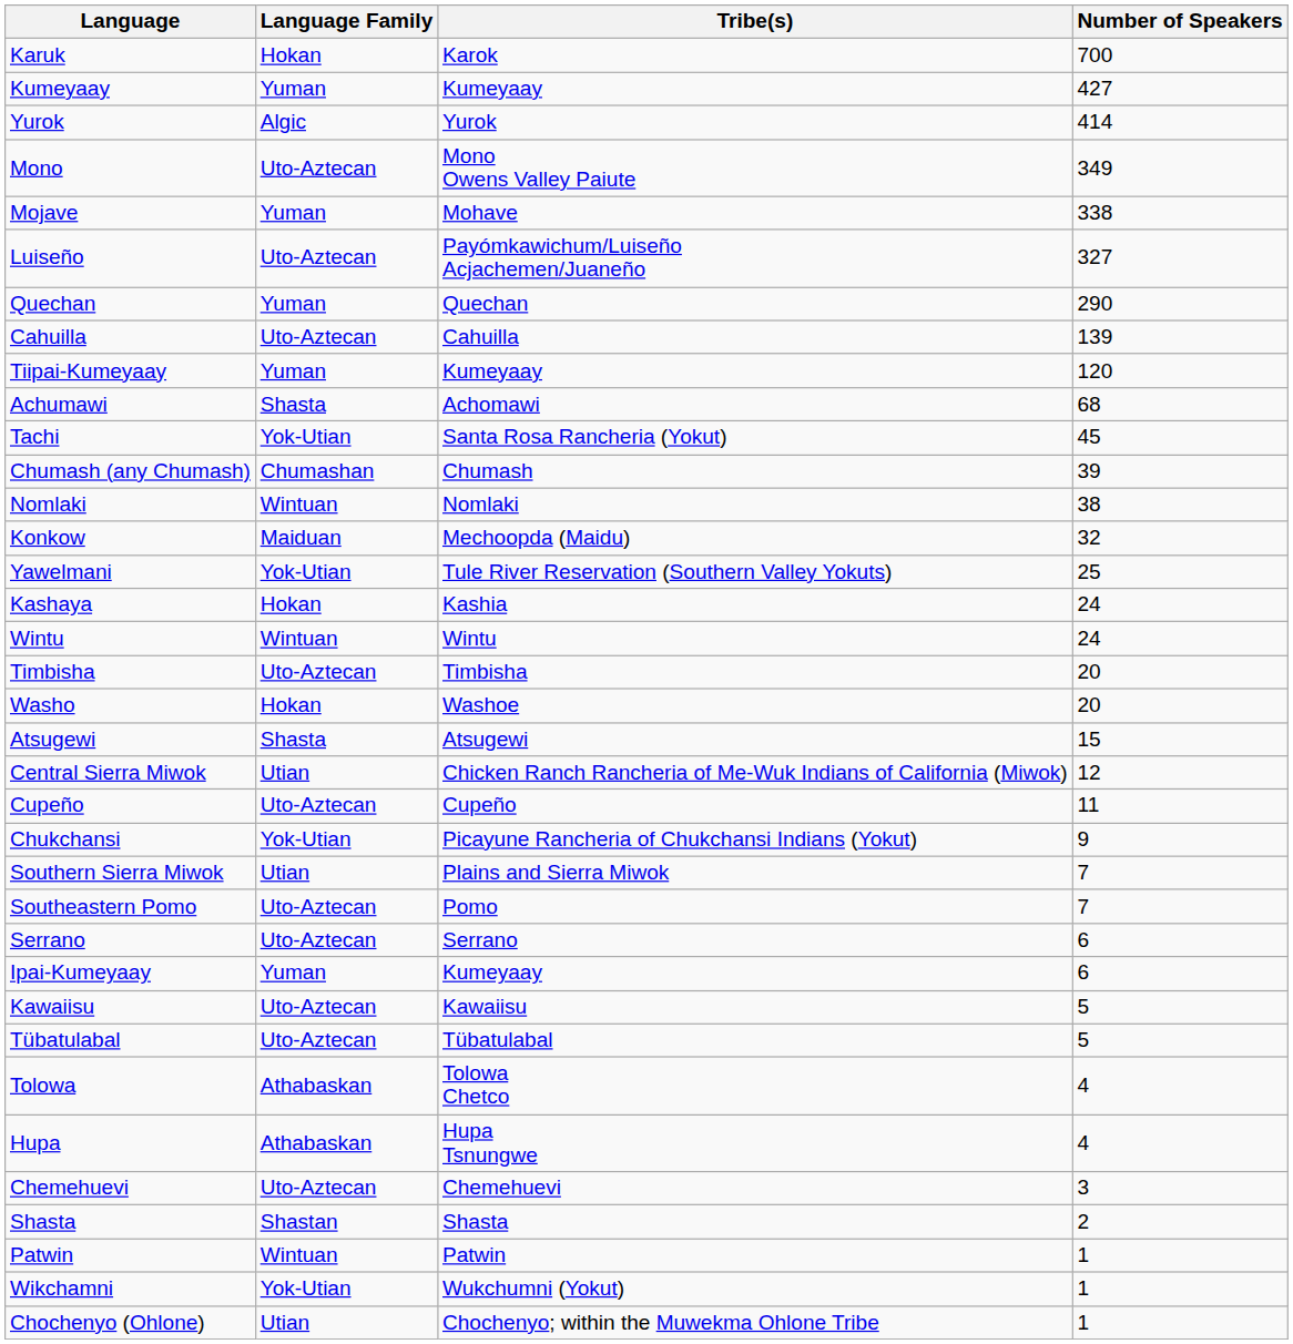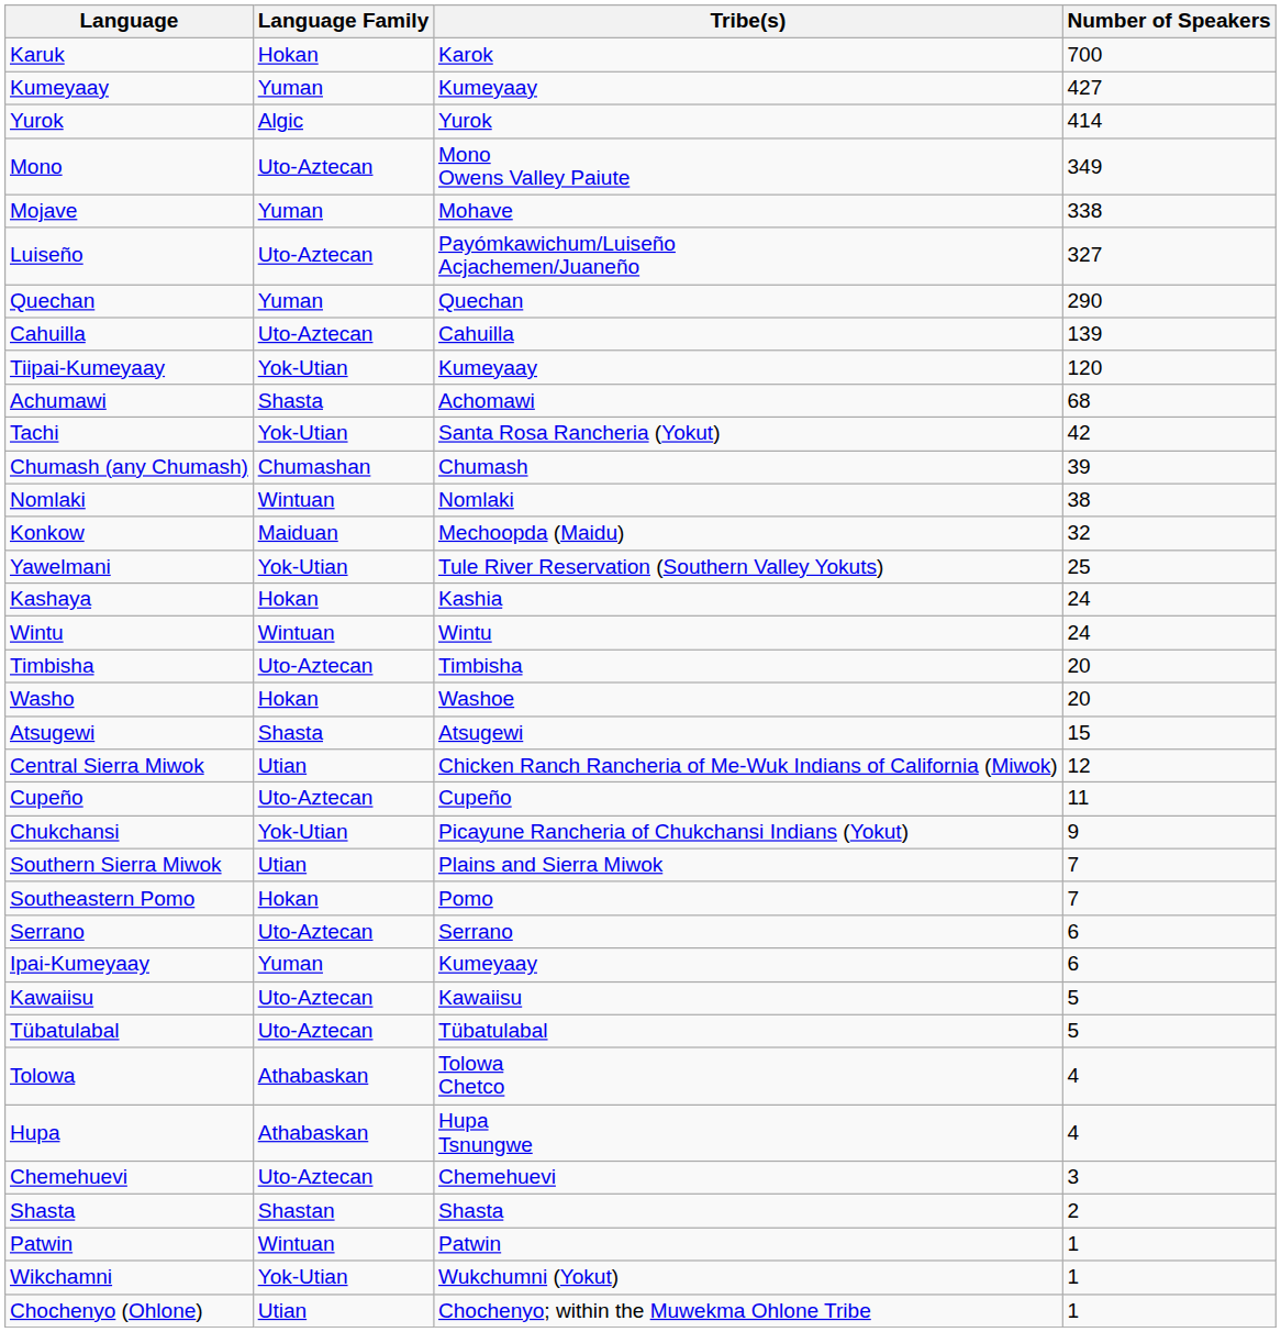Tiipai-Kumeyaay | Language Family: Yuman -> Yok-Utian
Tachi | Number of Speakers: 45 -> 42
Southeastern Pomo | Language Family: Uto-Aztecan -> Hokan
